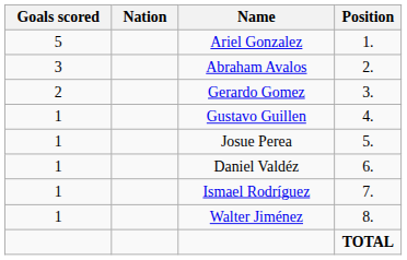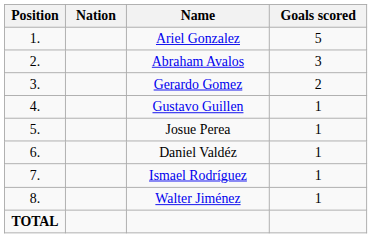columns swapped: Position <-> Goals scored
